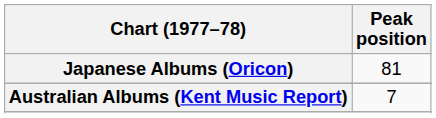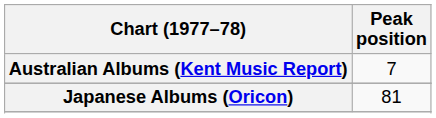rows swapped: Australian Albums (Kent Music Report) <-> Japanese Albums (Oricon)
